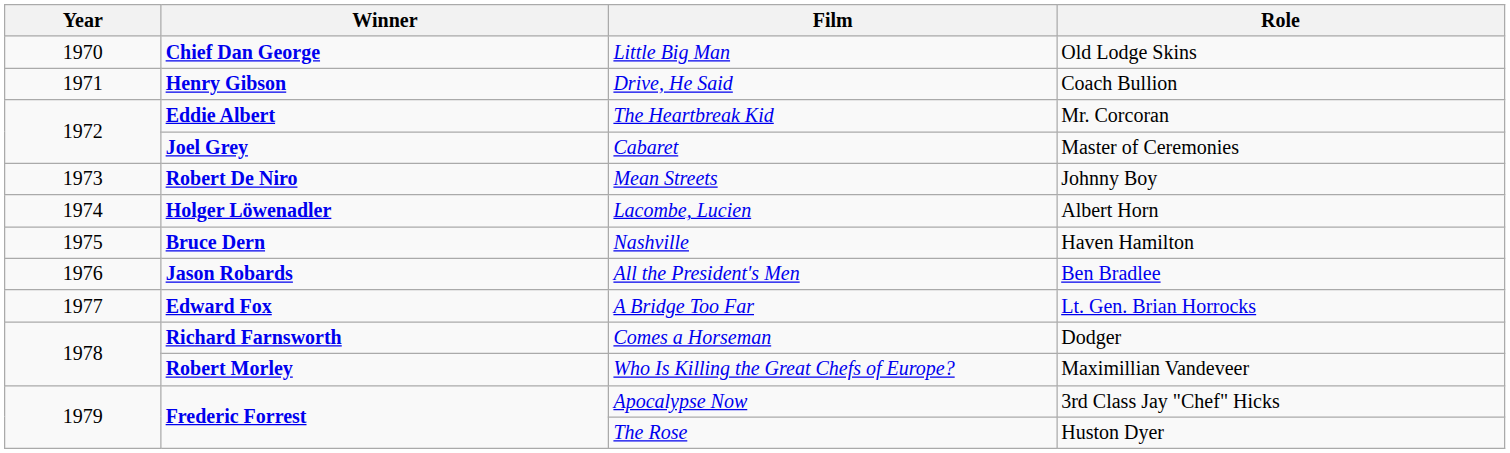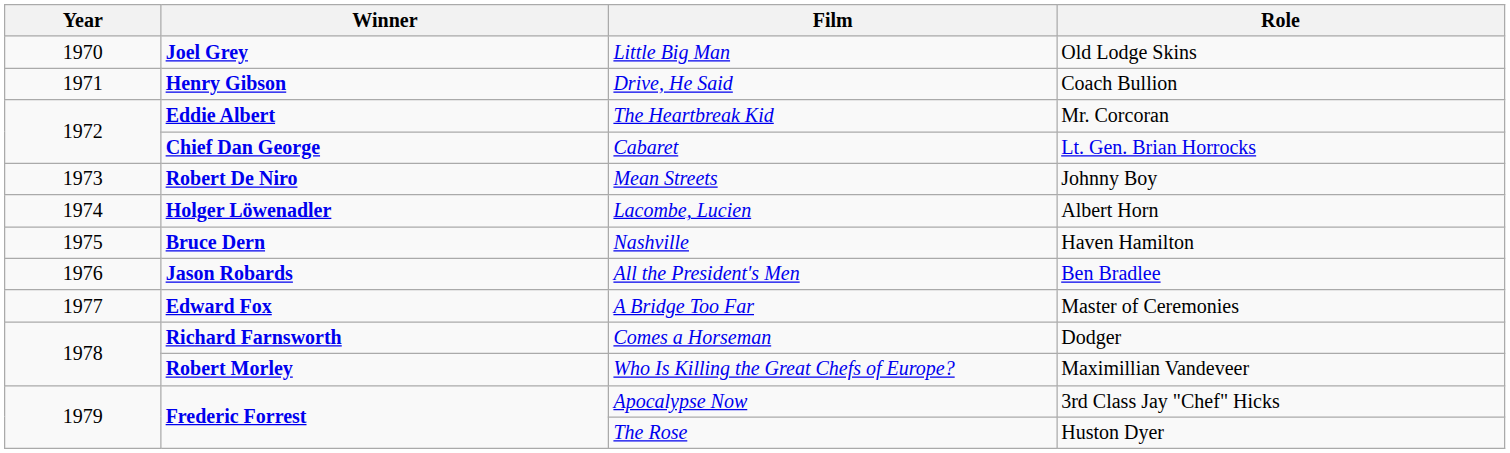Little Big Man | Winner: Chief Dan George -> Joel Grey
Cabaret | Winner: Joel Grey -> Chief Dan George
Cabaret | Role: Master of Ceremonies -> Lt. Gen. Brian Horrocks
A Bridge Too Far | Role: Lt. Gen. Brian Horrocks -> Master of Ceremonies
